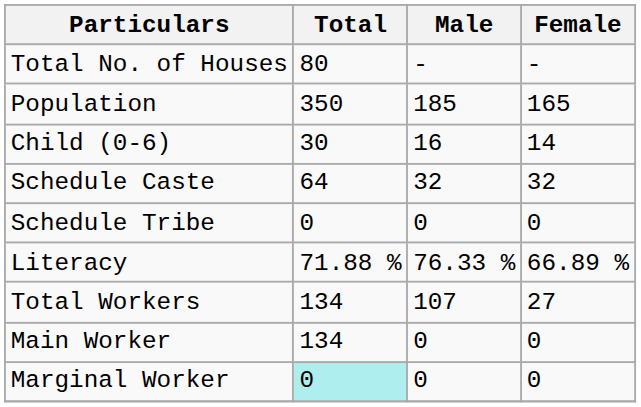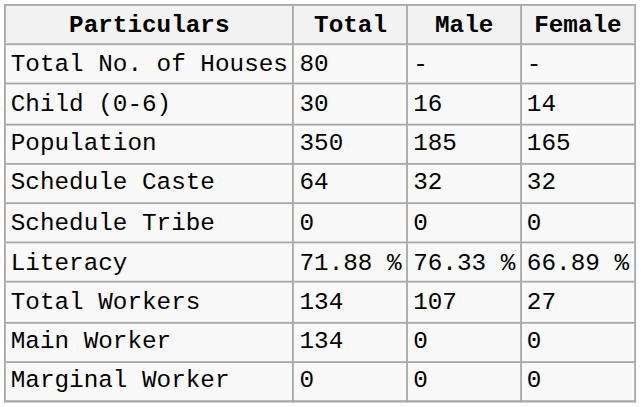rows swapped: Population <-> Child (0-6)
Marginal Worker | Total: paleturquoise background -> no background
